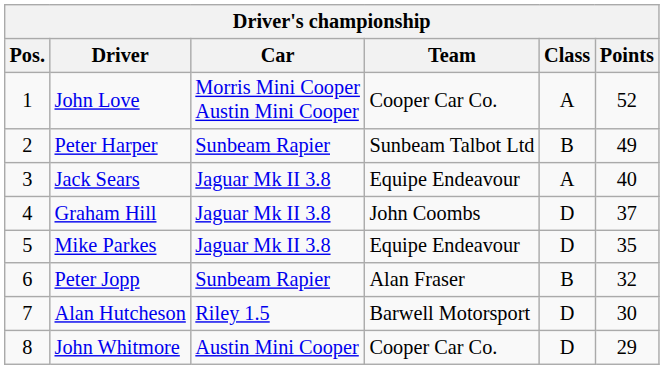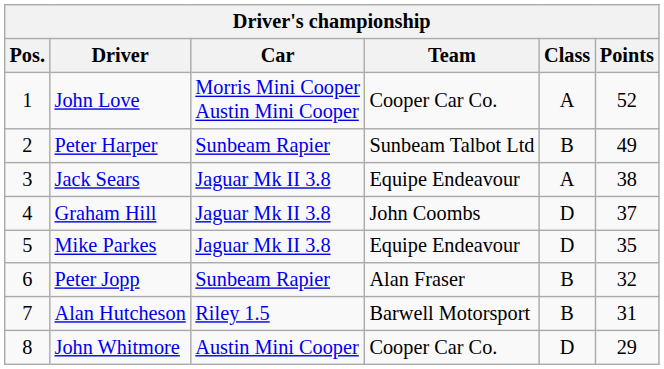Jack Sears | Points: 40 -> 38
Alan Hutcheson | Class: D -> B
Alan Hutcheson | Points: 30 -> 31
